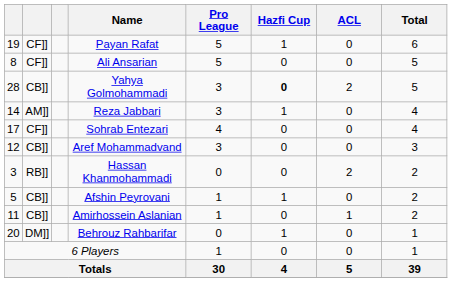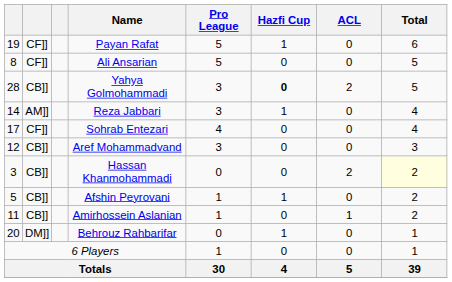Hassan Khanmohammadi | column 2: RB]] -> CB]]
Hassan Khanmohammadi | Total: no background -> lightyellow background
